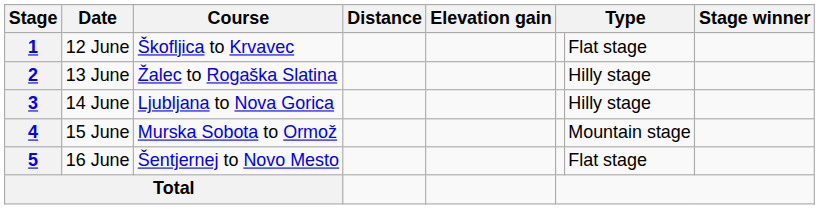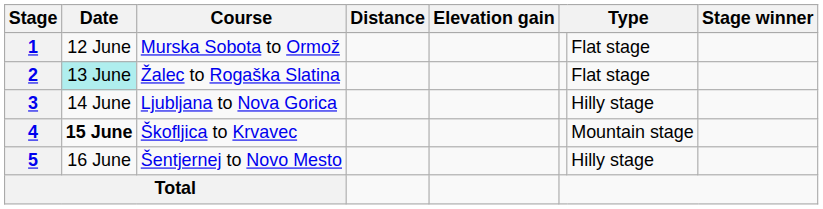1 | Course: Škofljica to Krvavec -> Murska Sobota to Ormož
2 | Date: no background -> paleturquoise background
2 | column 7: Hilly stage -> Flat stage
4 | Date: normal -> bold
4 | Course: Murska Sobota to Ormož -> Škofljica to Krvavec
5 | column 7: Flat stage -> Hilly stage
